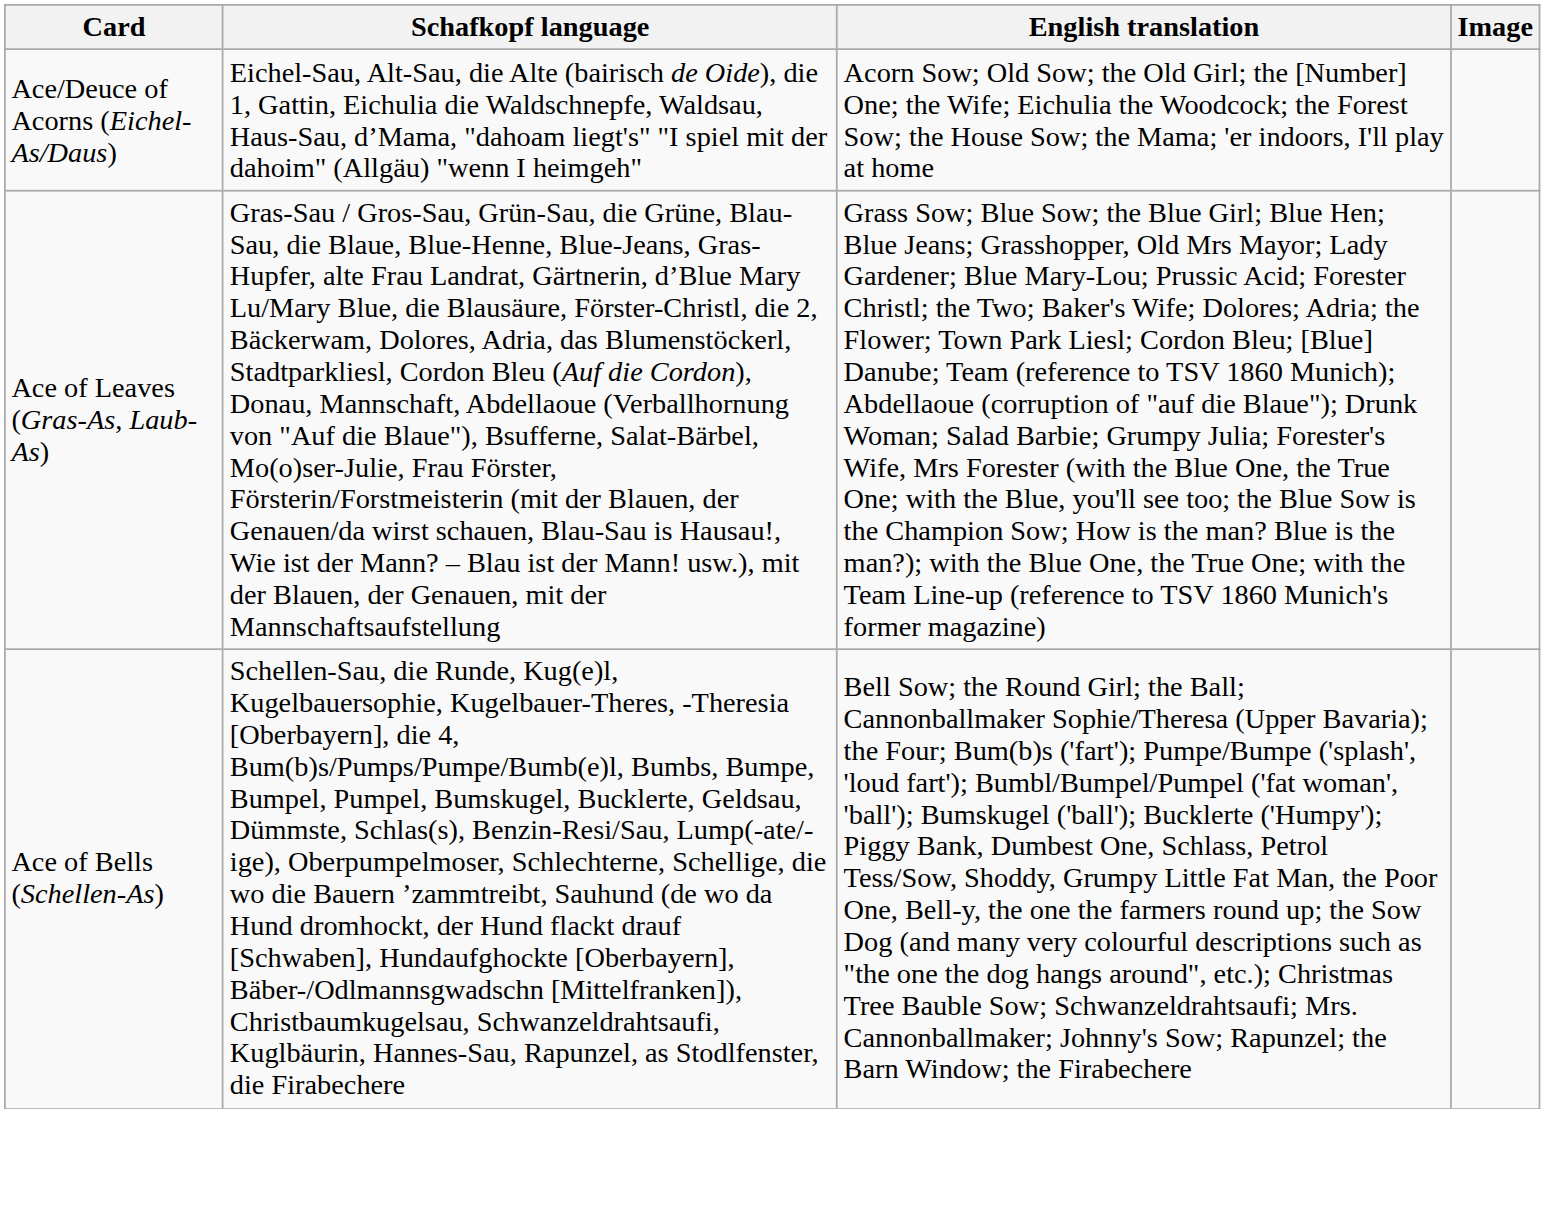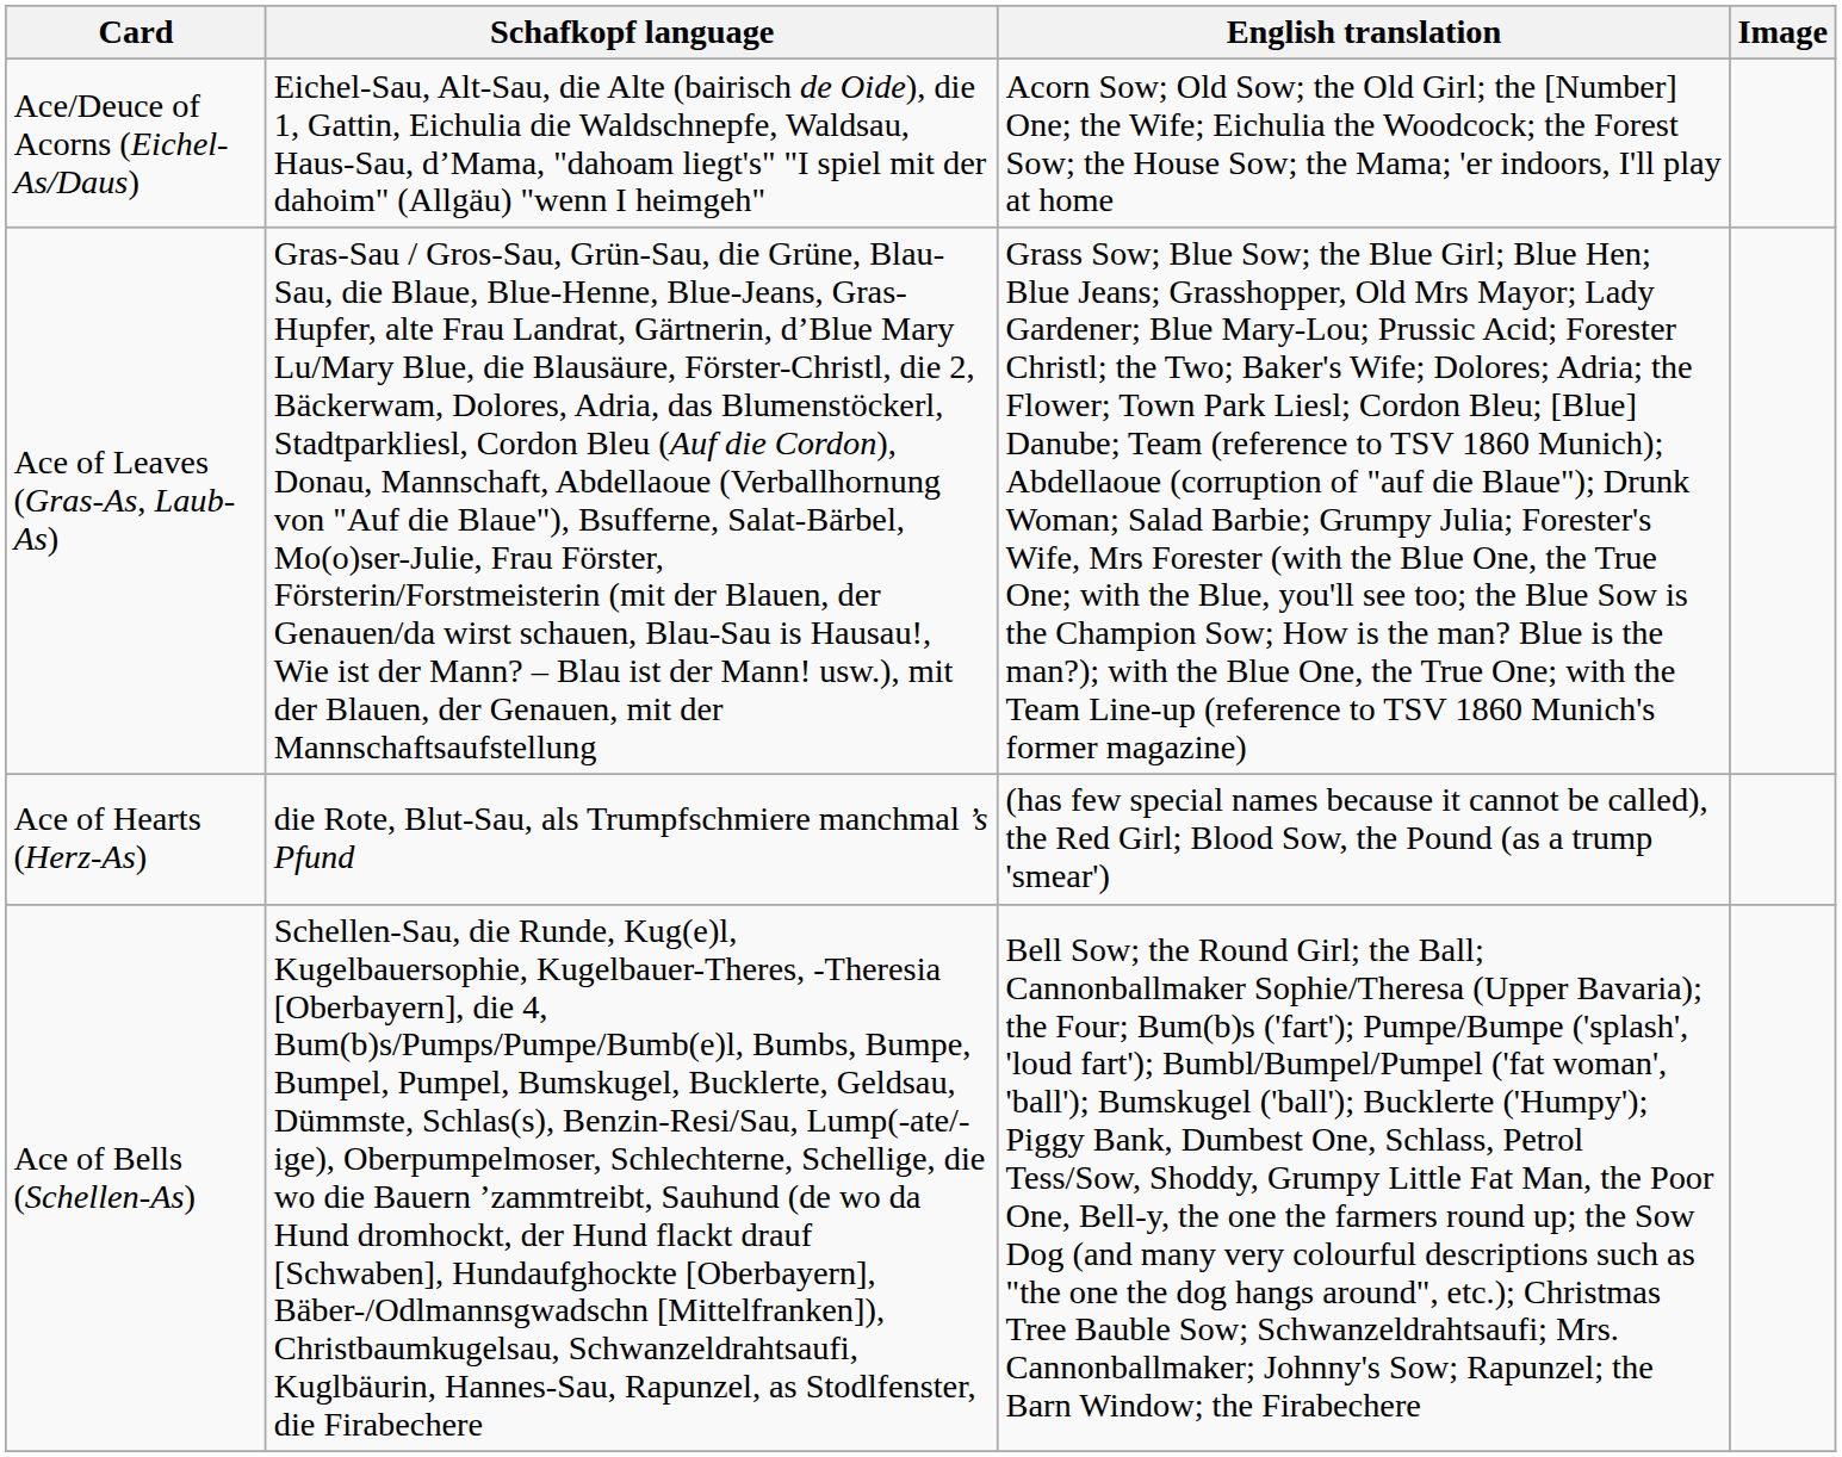+ row: Ace of Hearts (Herz-As) | die Rote, Blut-Sau, als Trumpfschmiere manchmal ’s Pfund | (has few special names because it cannot be called), the Red Girl; Blood Sow, the Pound (as a trump 'smear')
